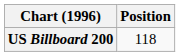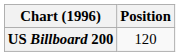US Billboard 200 | Position: 118 -> 120
